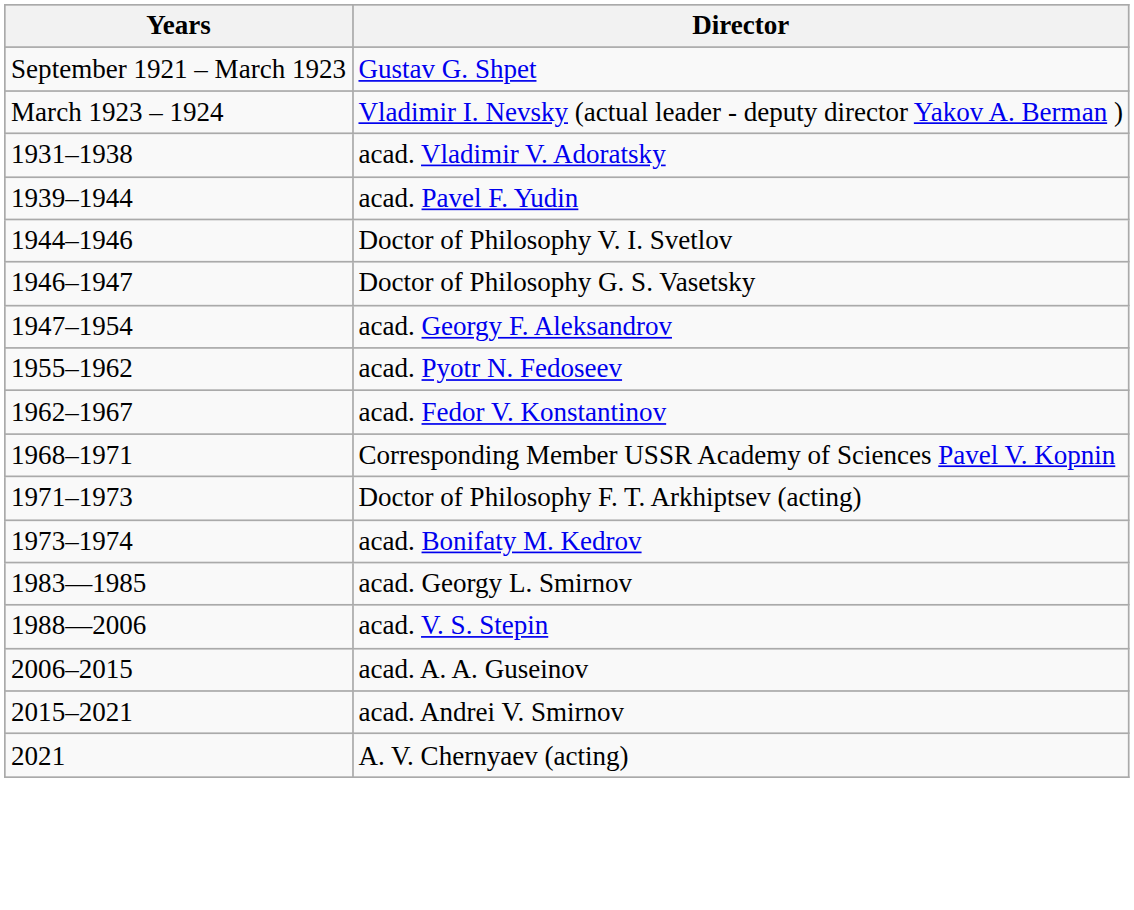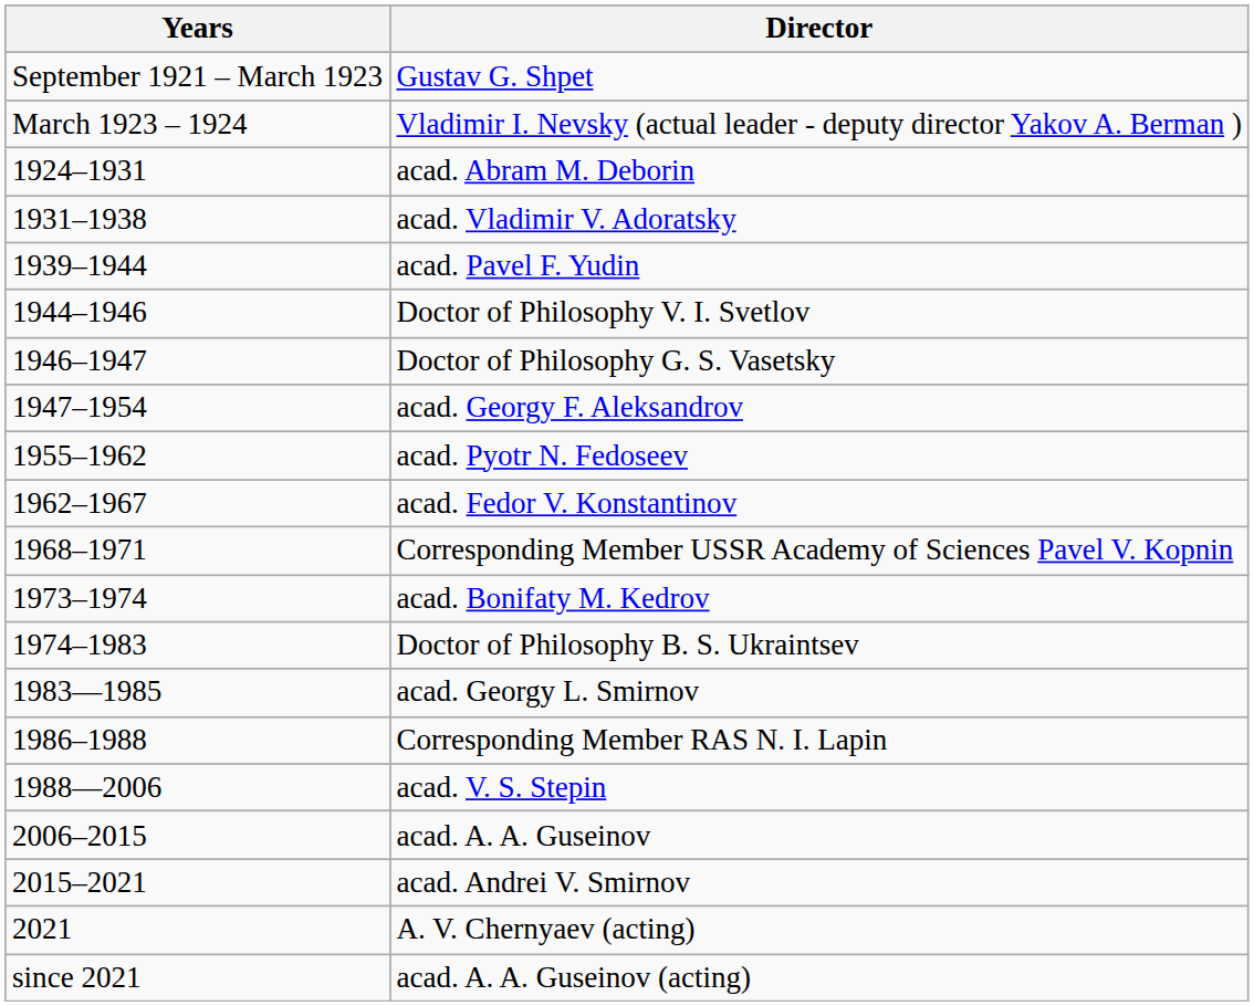+ row: 1924–1931 | acad. Abram M. Deborin
- row: 1971–1973 | Doctor of Philosophy F. T. Arkhiptsev (acting)
+ row: 1974–1983 | Doctor of Philosophy B. S. Ukraintsev
+ row: 1986–1988 | Corresponding Member RAS N. I. Lapin
+ row: since 2021 | acad. A. A. Guseinov (acting)
